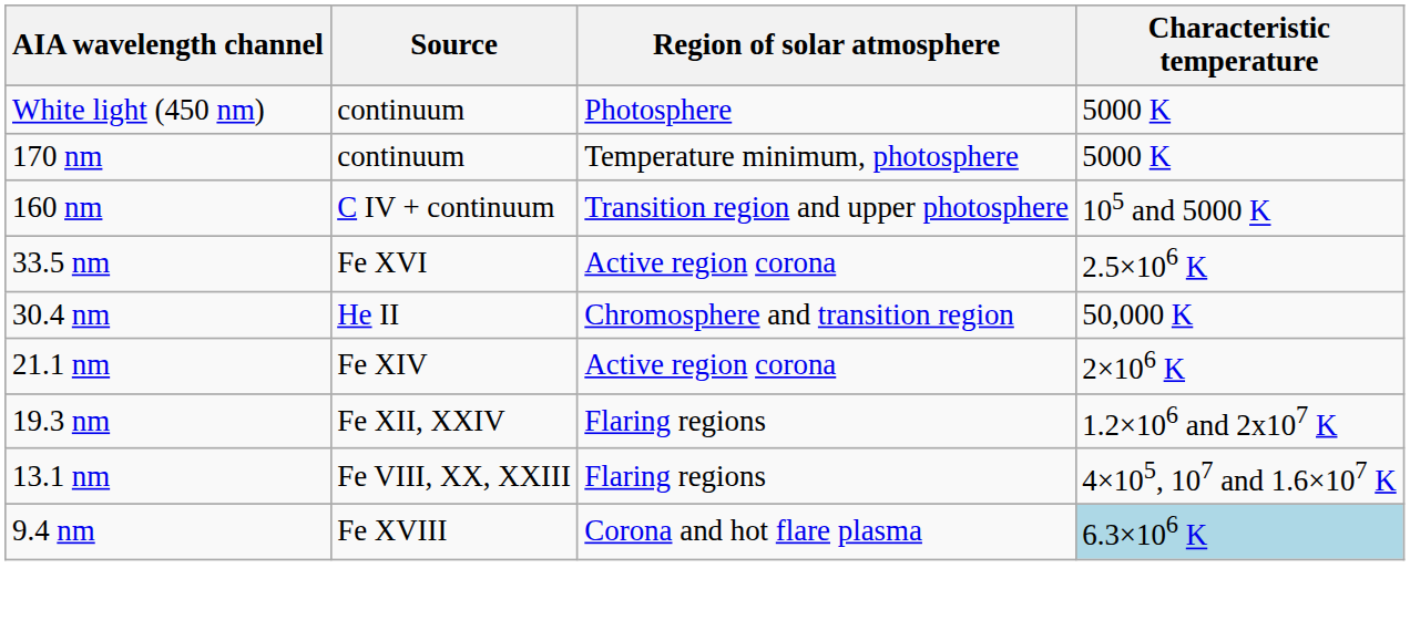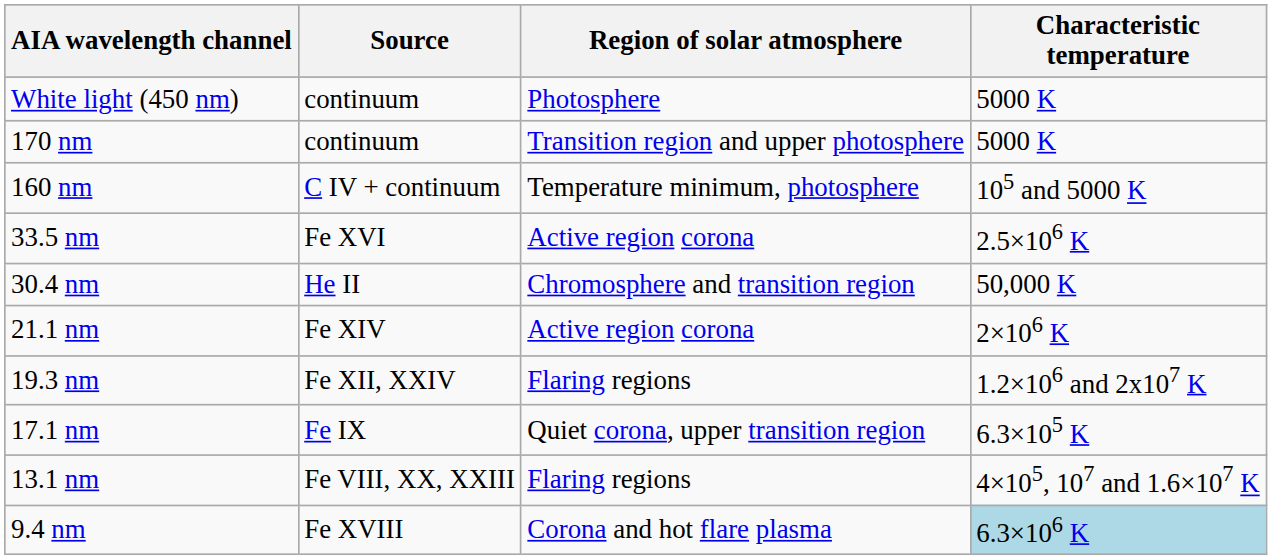170 nm | Region of solar atmosphere: Temperature minimum, photosphere -> Transition region and upper photosphere
160 nm | Region of solar atmosphere: Transition region and upper photosphere -> Temperature minimum, photosphere
+ row: 17.1 nm | Fe IX | Quiet corona, upper transition region | 6.3×105 K
